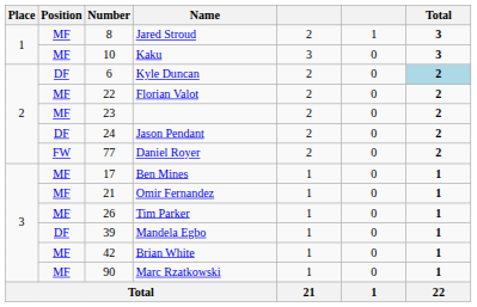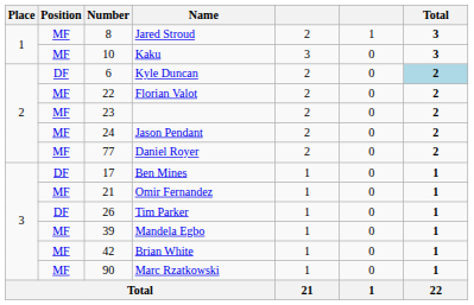Jason Pendant | Position: DF -> MF
Daniel Royer | Position: FW -> MF
Ben Mines | Position: MF -> DF
Tim Parker | Position: MF -> DF
Mandela Egbo | Position: DF -> MF
